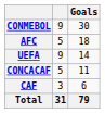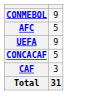- column: Goals | 30 | 18 | 14 | 11 | 6 | 79
